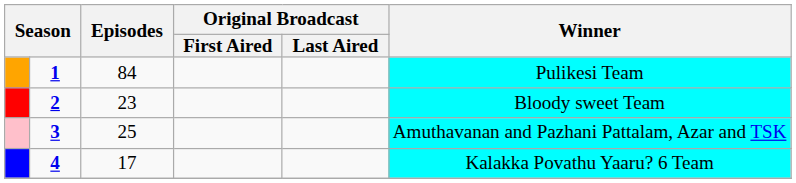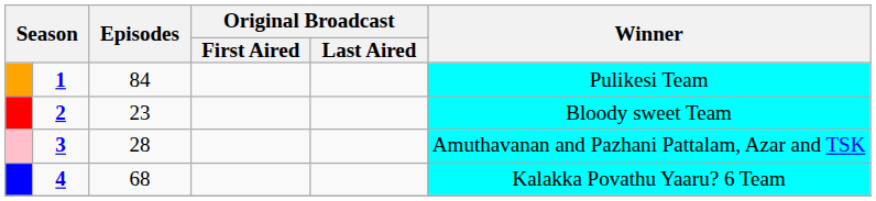3 | Episodes: 25 -> 28
4 | Episodes: 17 -> 68
